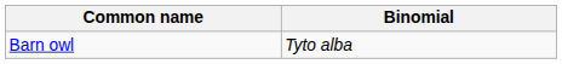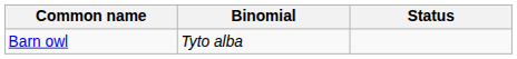+ column: Status
